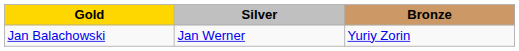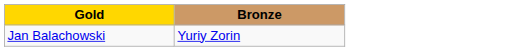- column: Silver | Jan Werner
